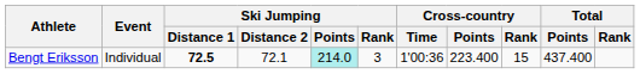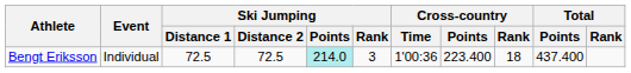Bengt Eriksson | Ski Jumping / Distance 1: bold -> normal
Bengt Eriksson | Ski Jumping / Distance 2: 72.1 -> 72.5
Bengt Eriksson | Cross-country / Rank: 15 -> 18
